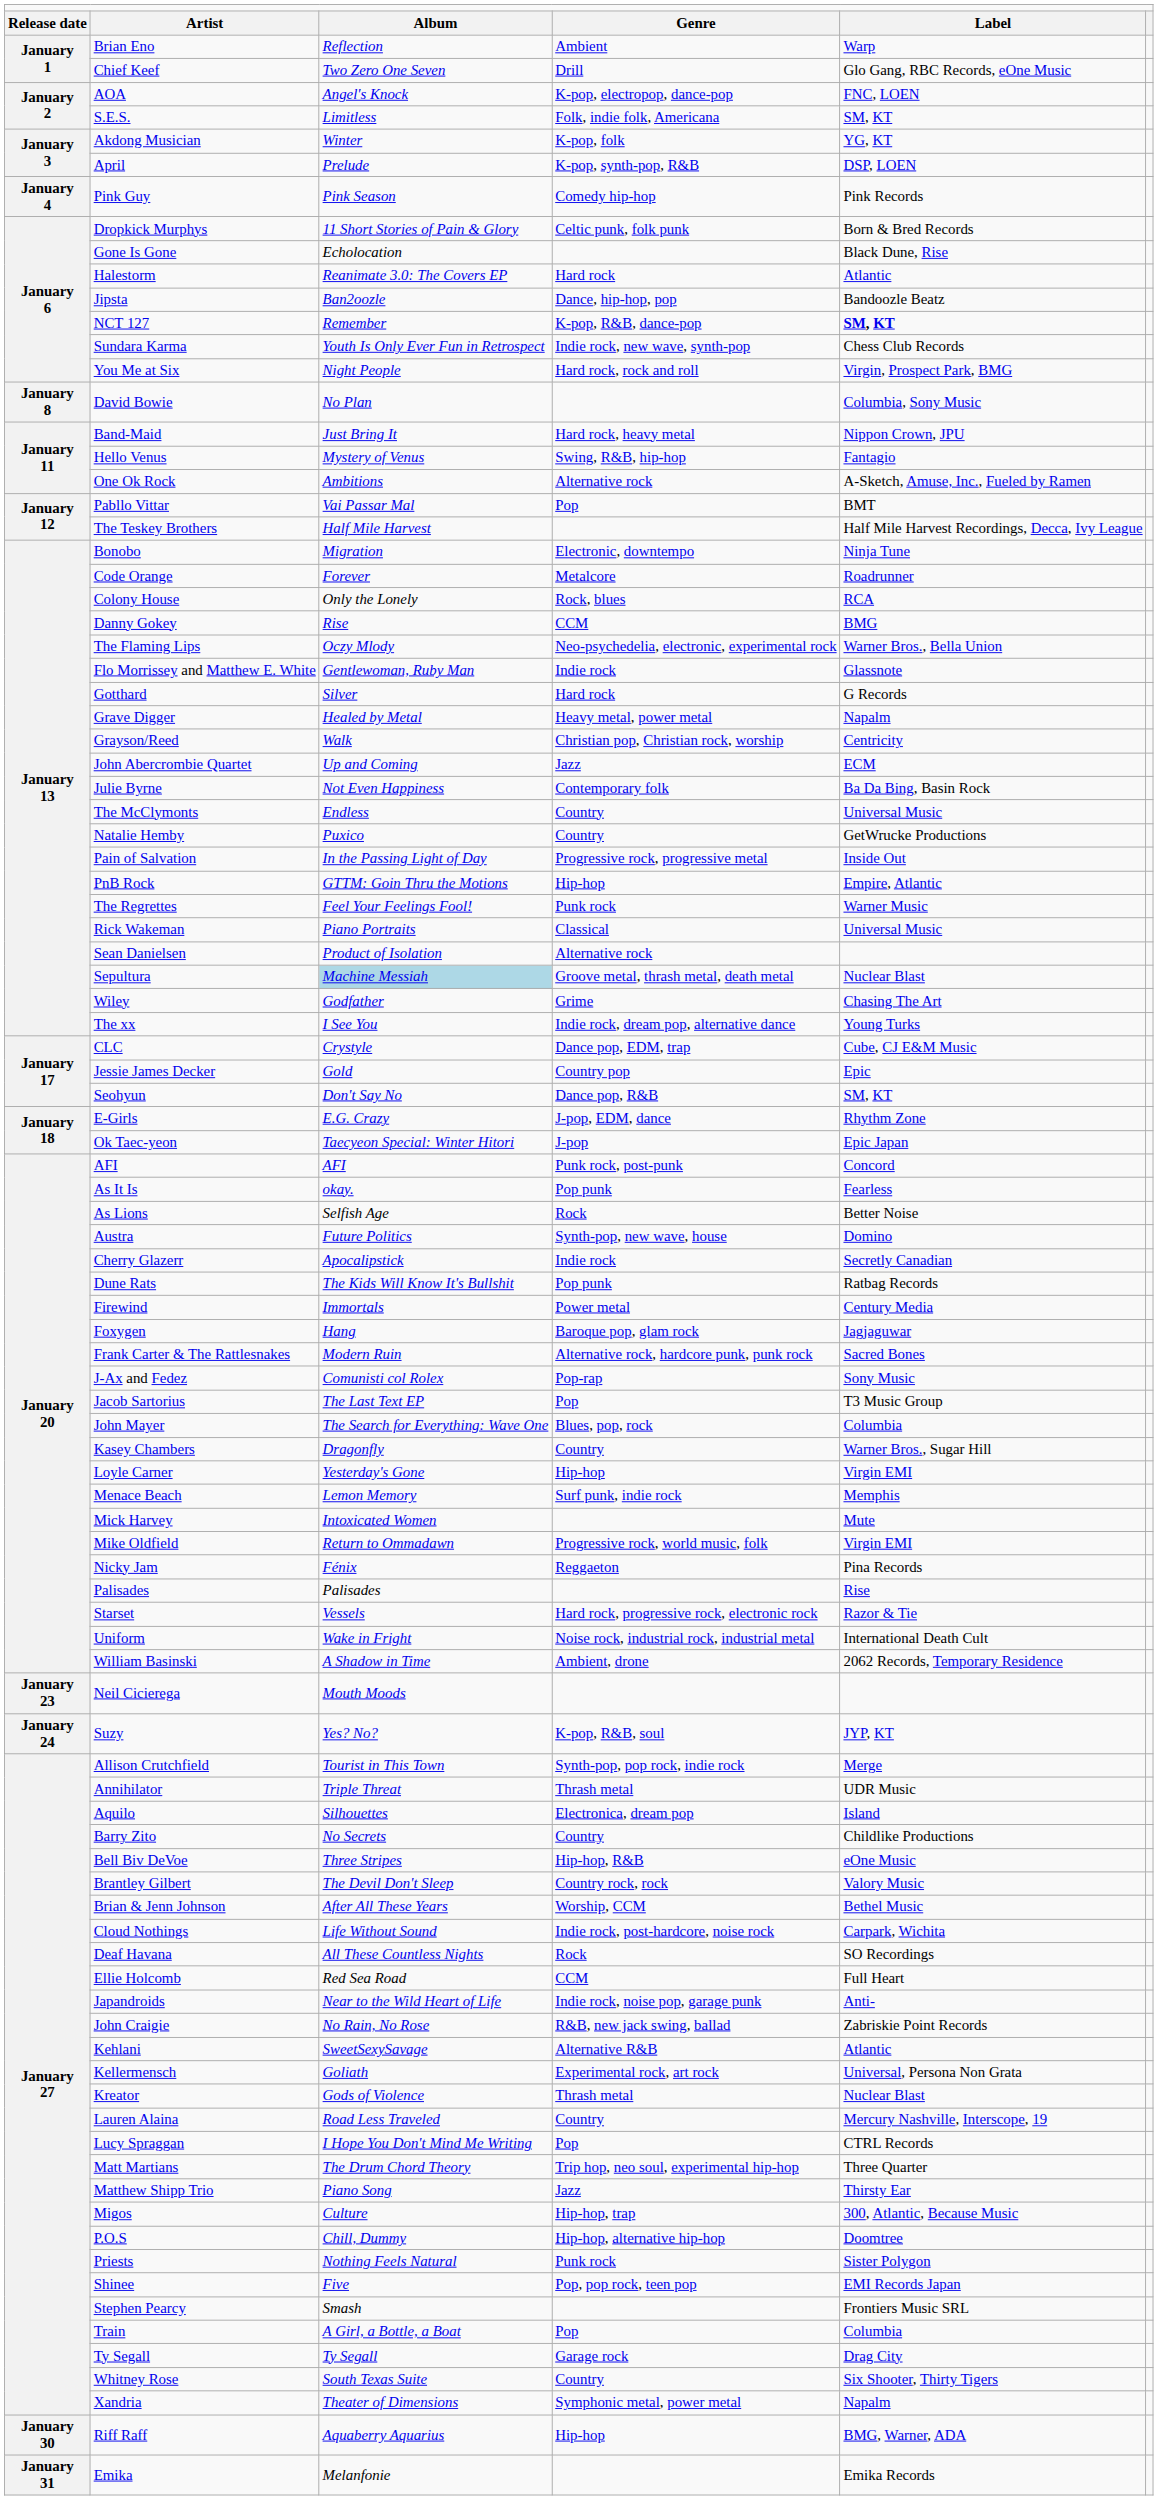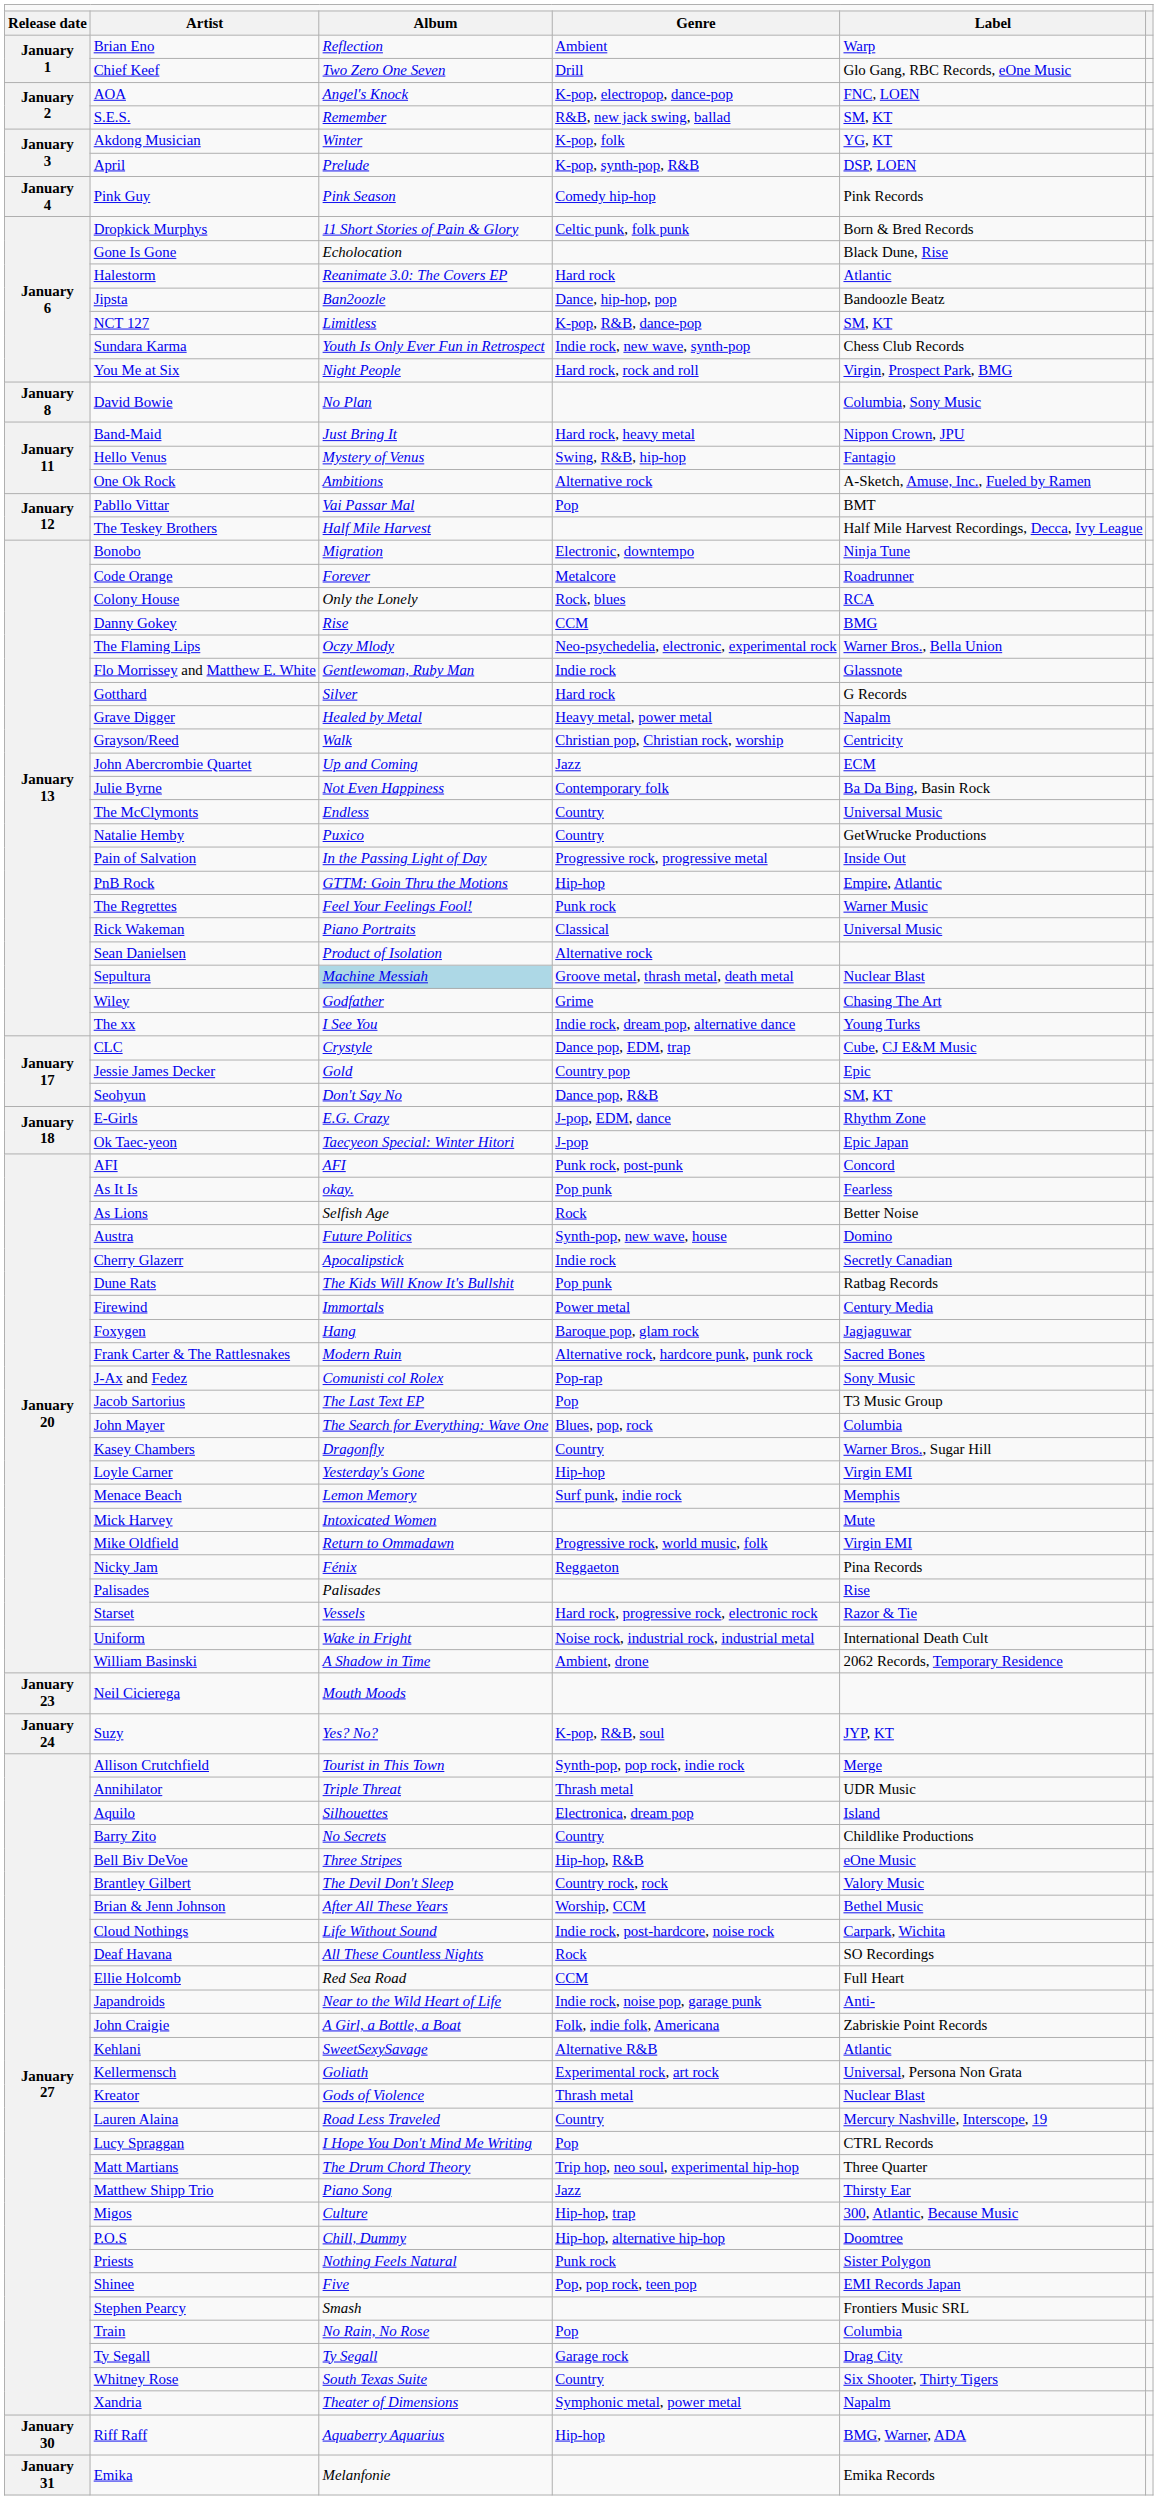S.E.S. | column 3: Limitless -> Remember
S.E.S. | column 4: Folk, indie folk, Americana -> R&B, new jack swing, ballad
NCT 127 | column 3: Remember -> Limitless
NCT 127 | column 5: bold -> normal
John Craigie | column 3: No Rain, No Rose -> A Girl, a Bottle, a Boat
John Craigie | column 4: R&B, new jack swing, ballad -> Folk, indie folk, Americana
Train | column 3: A Girl, a Bottle, a Boat -> No Rain, No Rose
